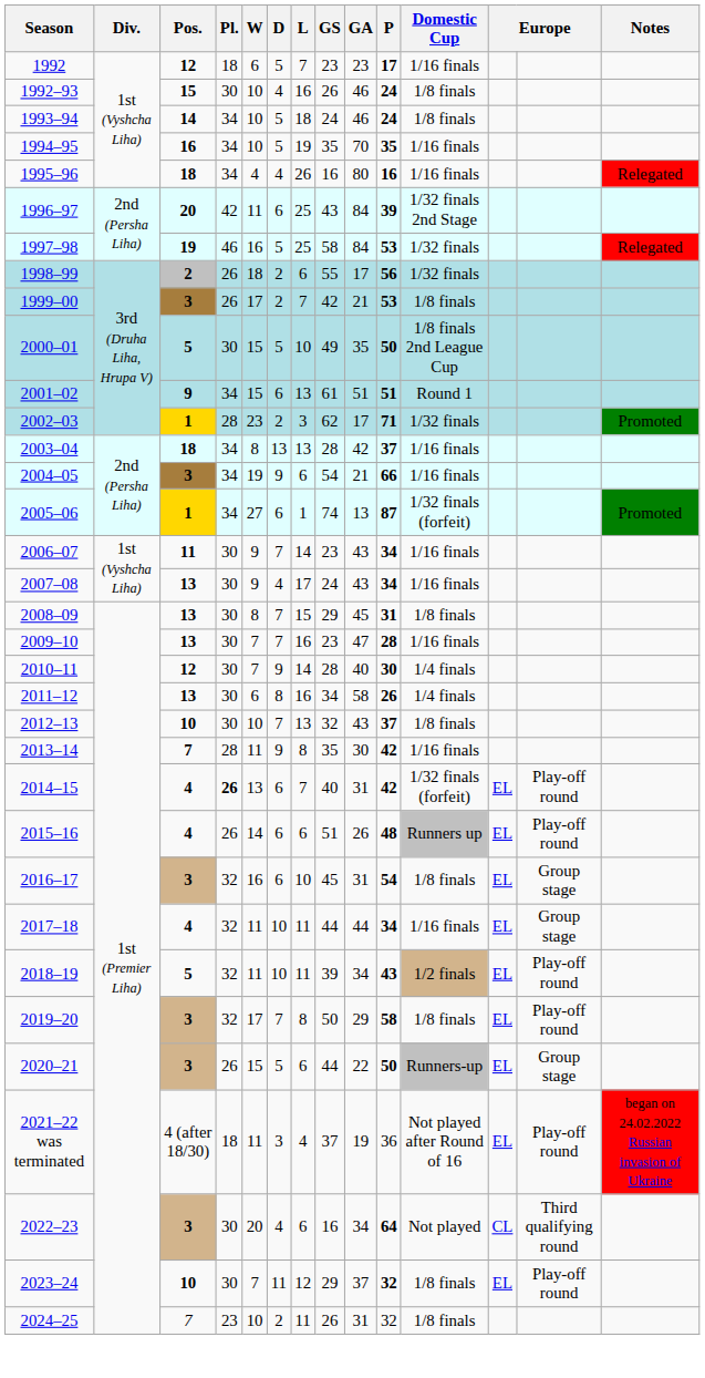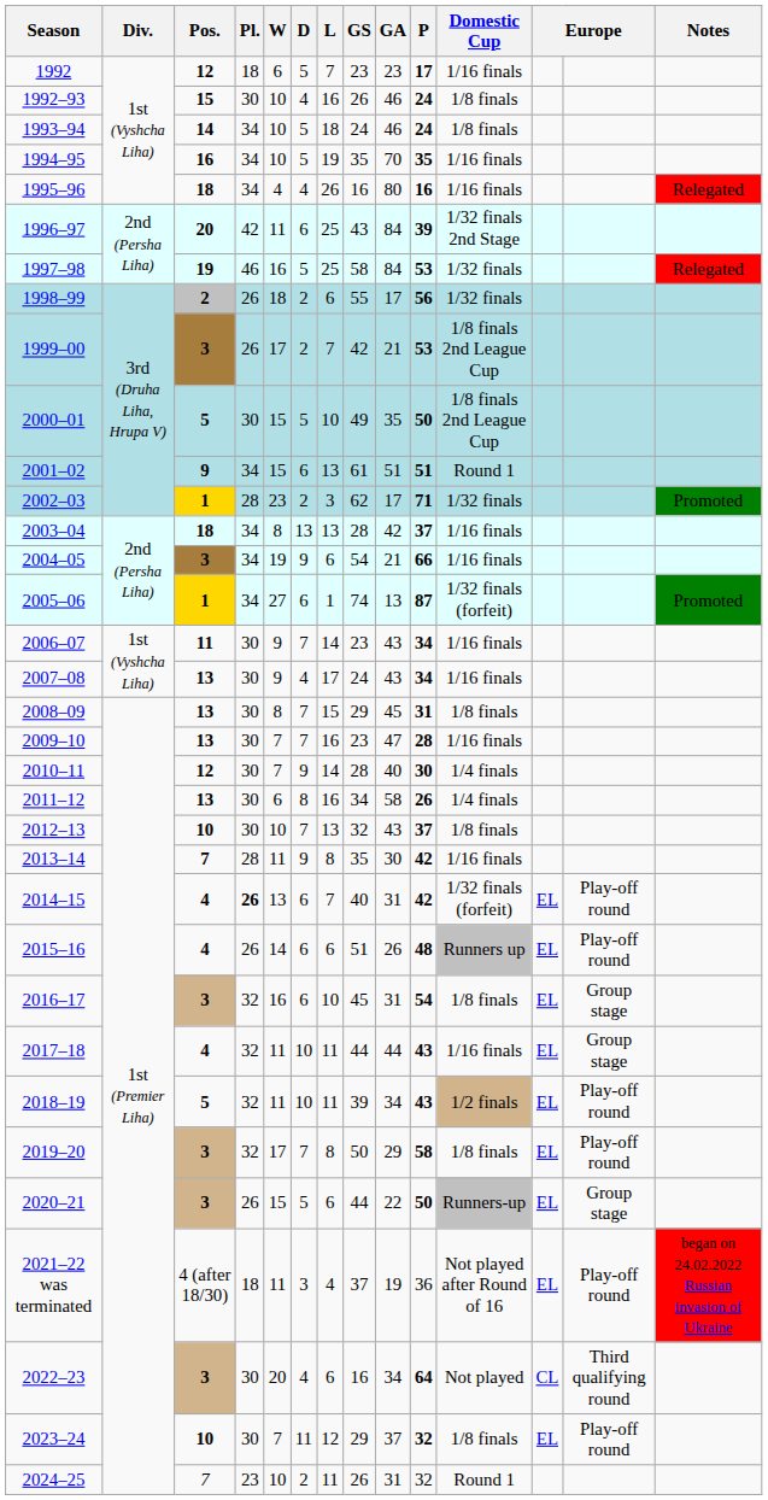1999–00 | Domestic Cup: 1/8 finals -> 1/8 finals 2nd League Cup
2017–18 | P: 34 -> 43
2024–25 | Domestic Cup: 1/8 finals -> Round 1
